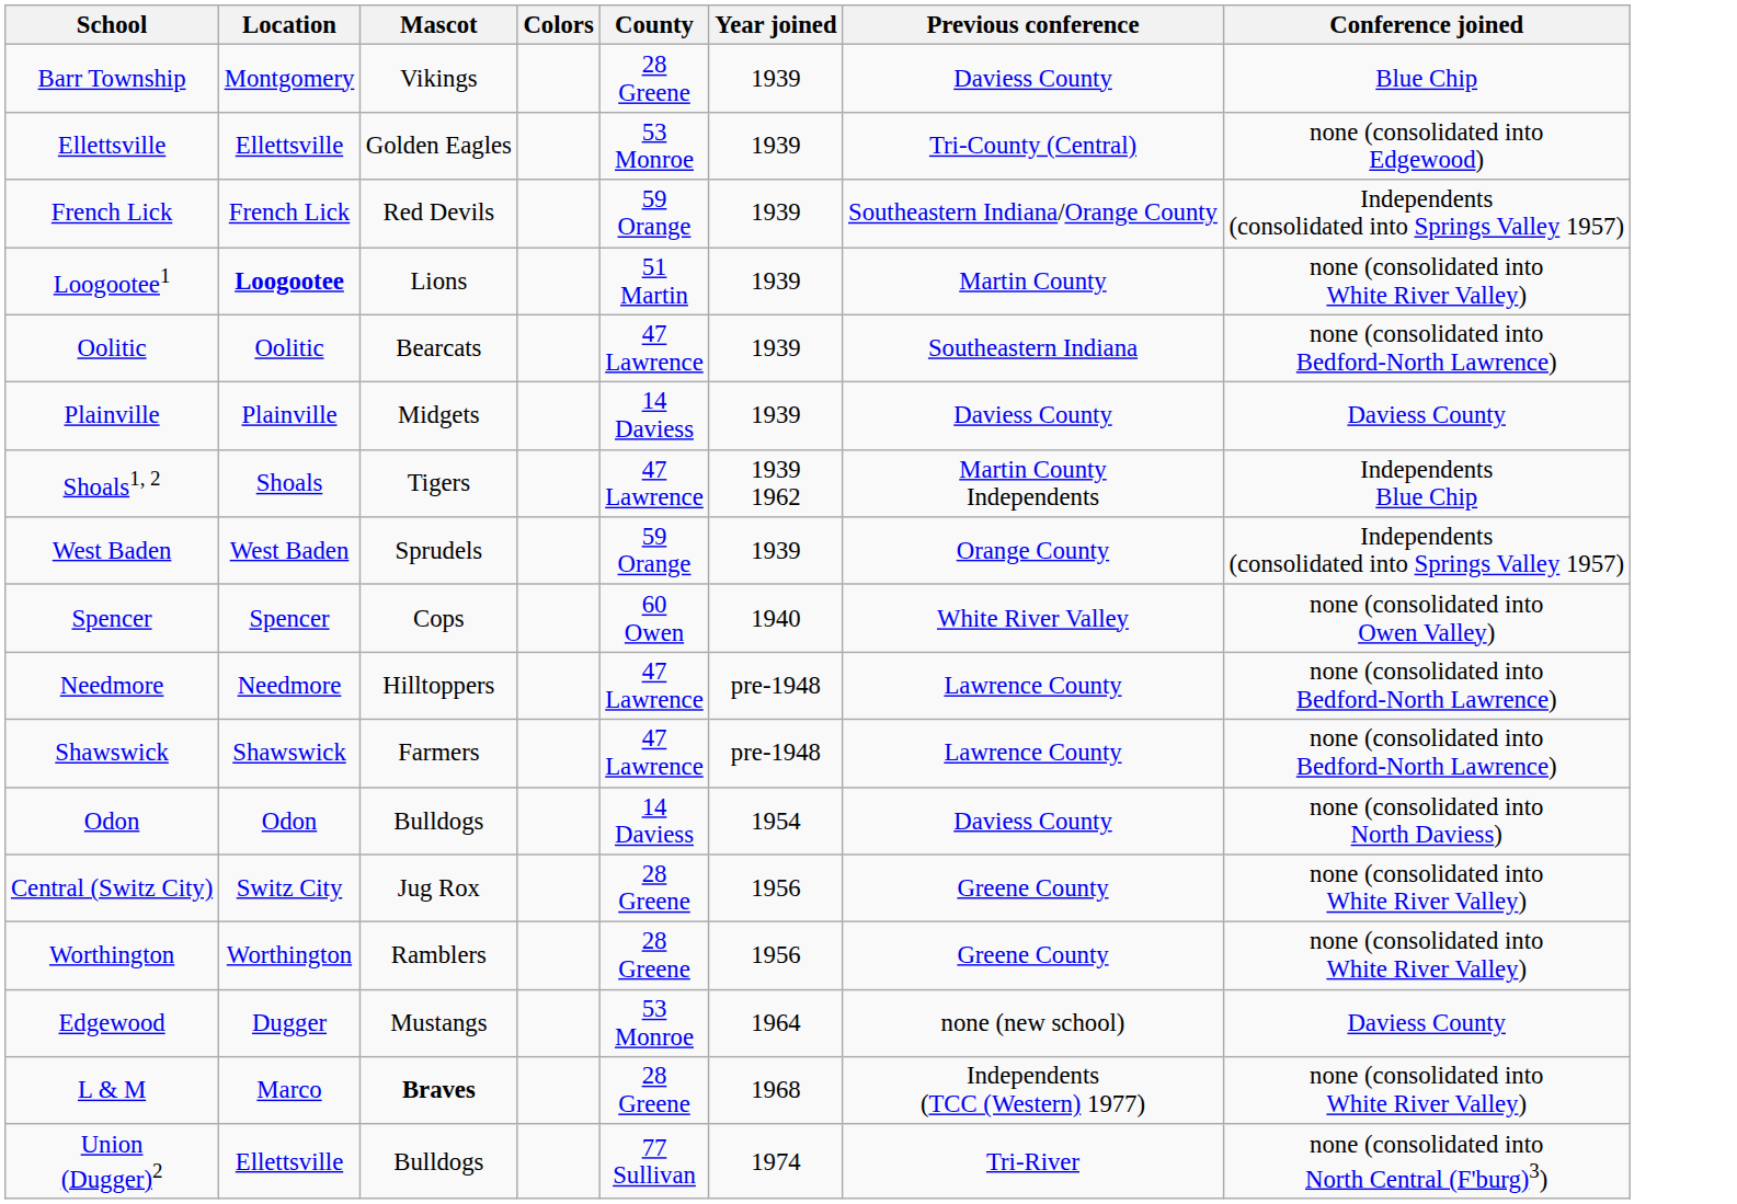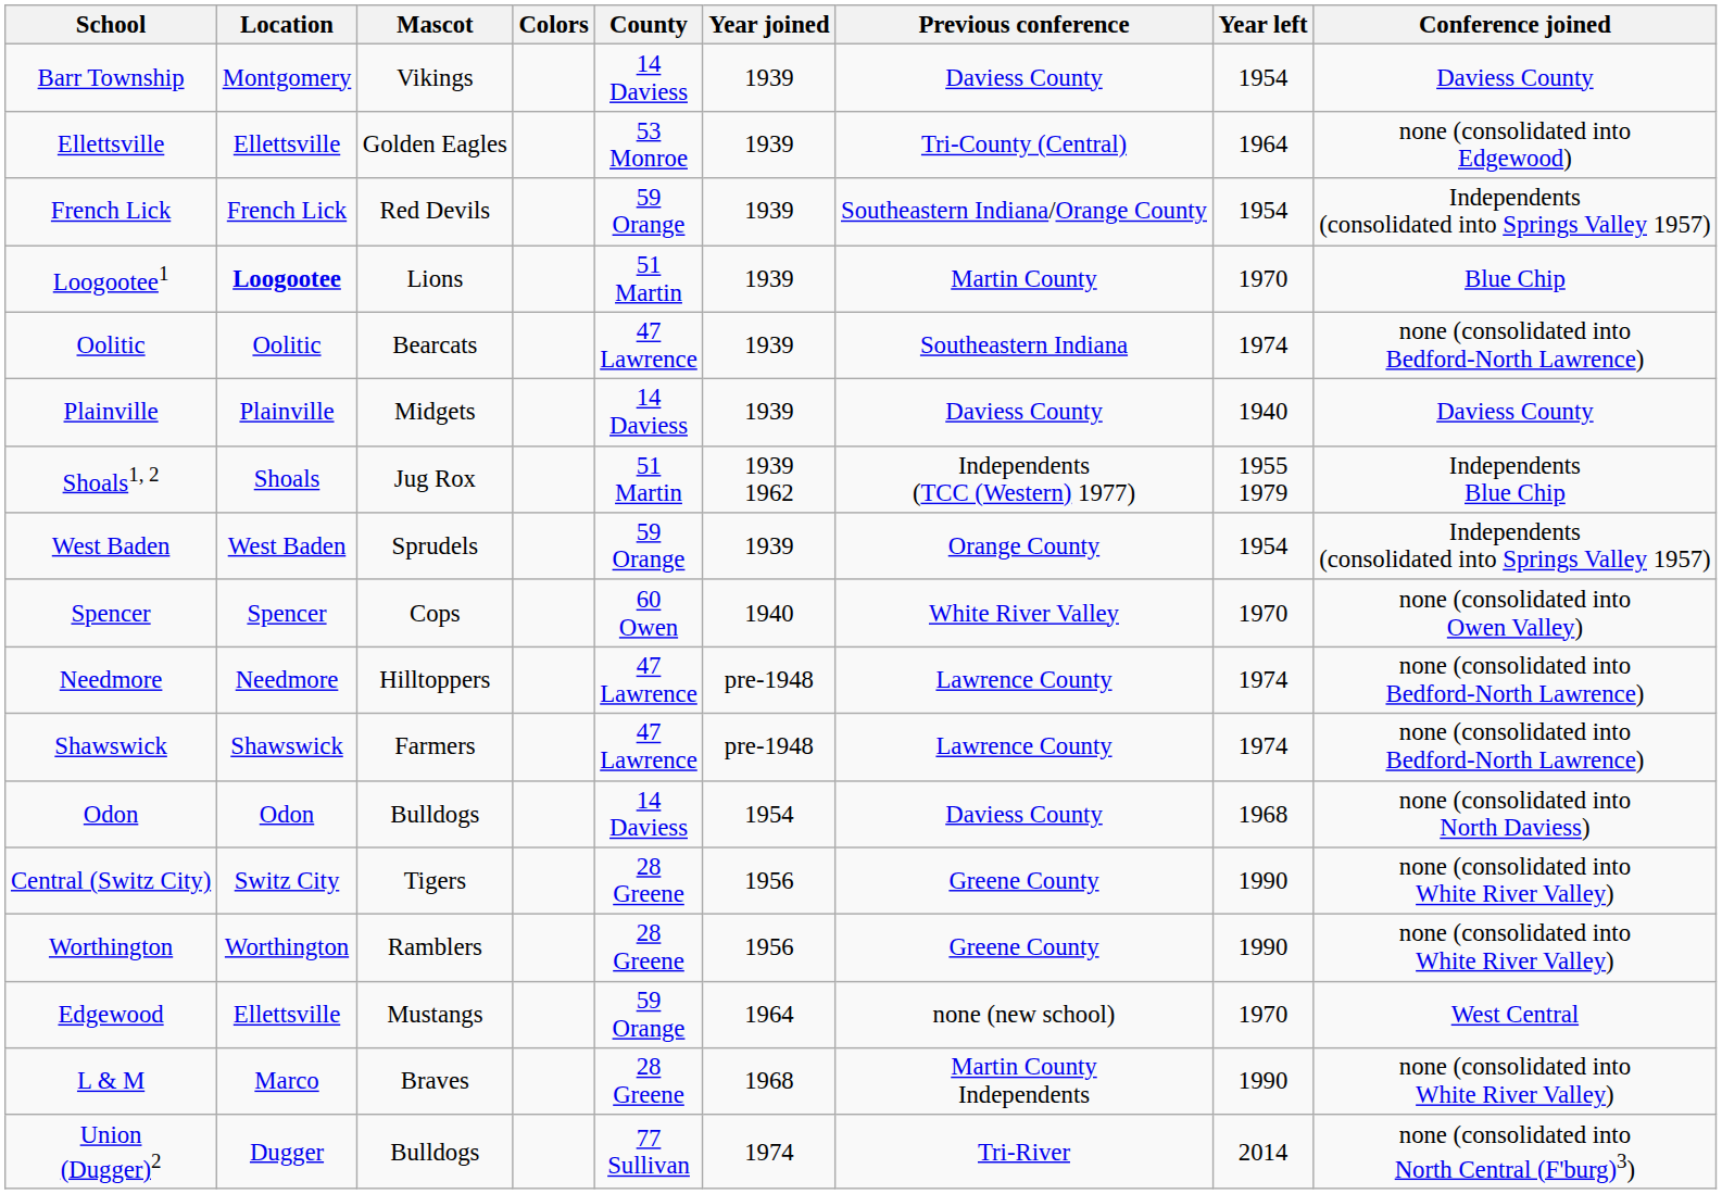+ column: Year left | 1954 | 1964 | 1954 | 1970 | 1974 | 1940 | 1955 1979 | 1954 | 1970 | 1974 | 1974 | 1968 | 1990 | 1990 | 1970 | 1990 | 2014
Barr Township | County: 28 Greene -> 14 Daviess
Barr Township | Conference joined: Blue Chip -> Daviess County
Loogootee1 | Conference joined: none (consolidated into White River Valley) -> Blue Chip
Shoals1, 2 | Mascot: Tigers -> Jug Rox
Shoals1, 2 | County: 47 Lawrence -> 51 Martin
Shoals1, 2 | Previous conference: Martin County Independents -> Independents (TCC (Western) 1977)
Central (Switz City) | Mascot: Jug Rox -> Tigers
Edgewood | Location: Dugger -> Ellettsville
Edgewood | County: 53 Monroe -> 59 Orange
Edgewood | Conference joined: Daviess County -> West Central
L & M | Mascot: bold -> normal
L & M | Previous conference: Independents (TCC (Western) 1977) -> Martin County Independents
Union (Dugger)2 | Location: Ellettsville -> Dugger
